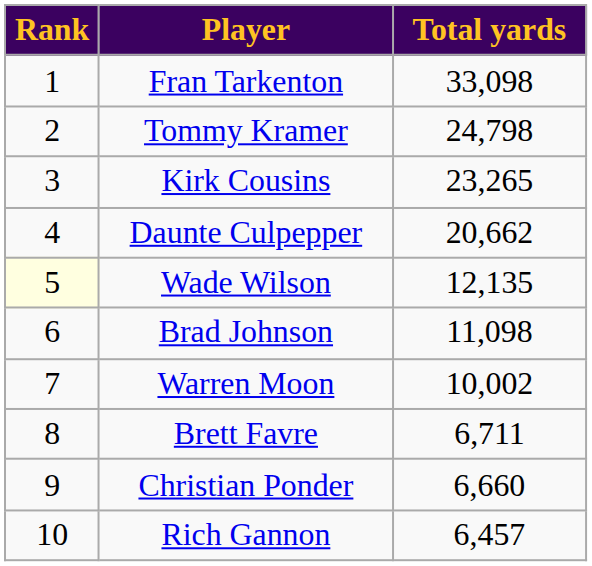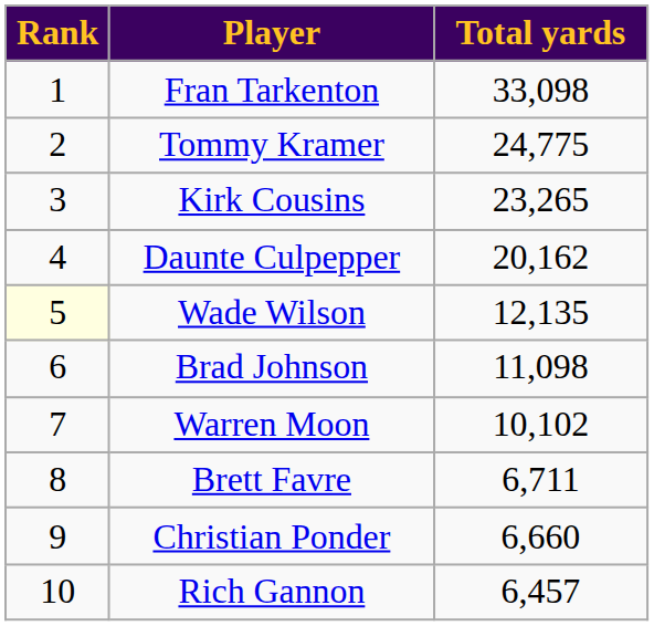Tommy Kramer | Total yards: 24,798 -> 24,775
Daunte Culpepper | Total yards: 20,662 -> 20,162
Warren Moon | Total yards: 10,002 -> 10,102
